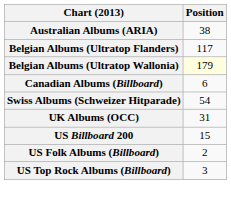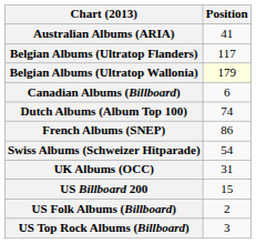Australian Albums (ARIA) | Position: 38 -> 41
+ row: Dutch Albums (Album Top 100) | 74
+ row: French Albums (SNEP) | 86
